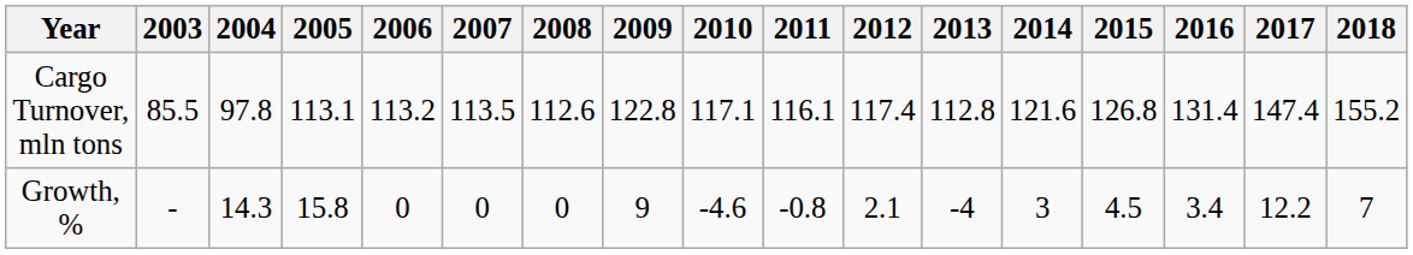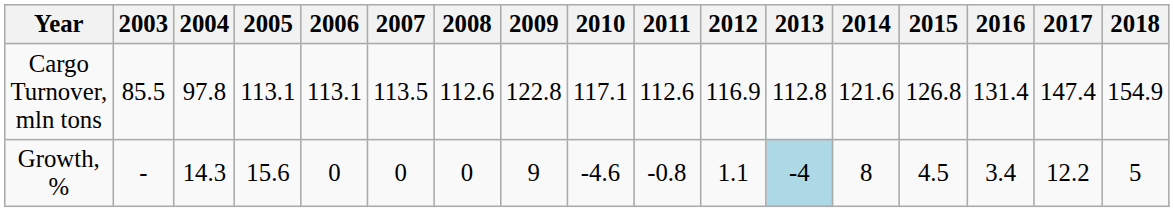Cargo Turnover, mln tons | 2006: 113.2 -> 113.1
Cargo Turnover, mln tons | 2011: 116.1 -> 112.6
Cargo Turnover, mln tons | 2012: 117.4 -> 116.9
Cargo Turnover, mln tons | 2018: 155.2 -> 154.9
Growth, % | 2005: 15.8 -> 15.6
Growth, % | 2012: 2.1 -> 1.1
Growth, % | 2013: no background -> lightblue background
Growth, % | 2014: 3 -> 8
Growth, % | 2018: 7 -> 5
